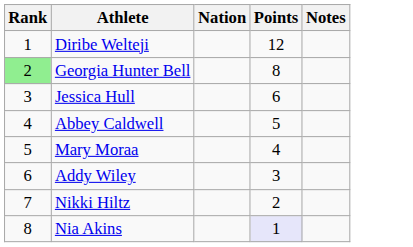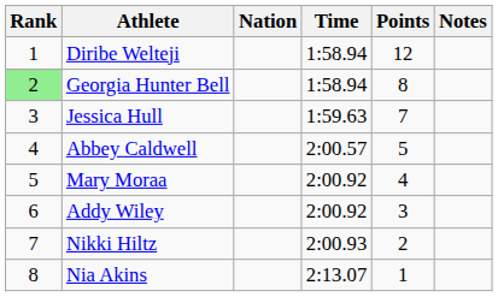+ column: Time | 1:58.94 | 1:58.94 | 1:59.63 | 2:00.57 | 2:00.92 | 2:00.92 | 2:00.93 | 2:13.07
Jessica Hull | Points: 6 -> 7
Nia Akins | Points: lavender background -> no background
